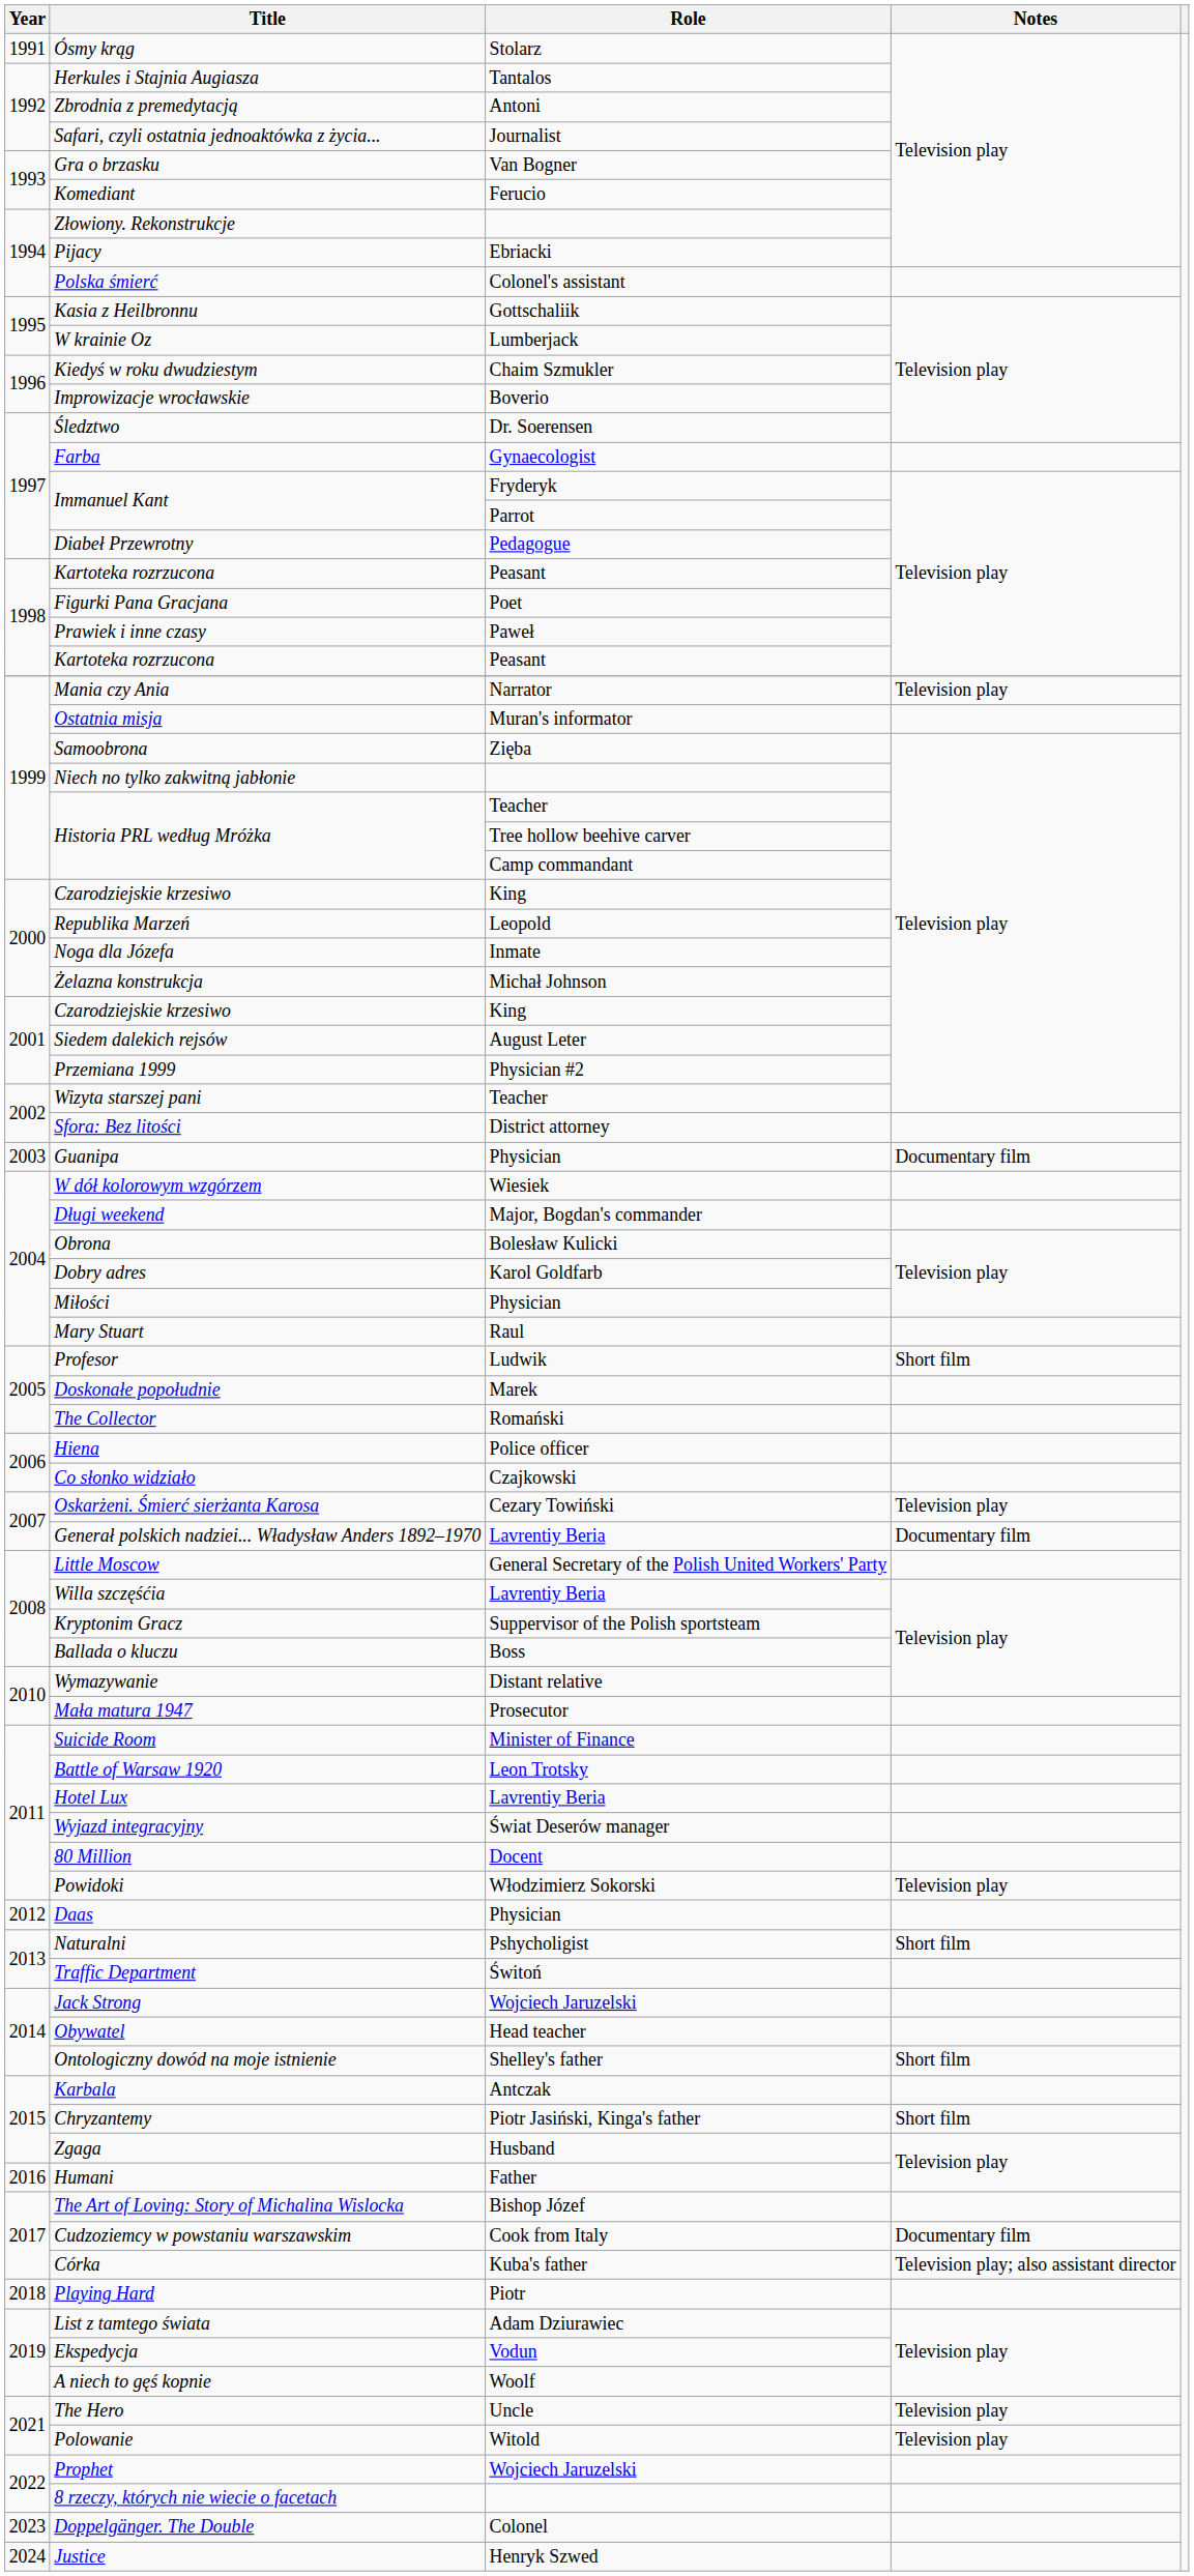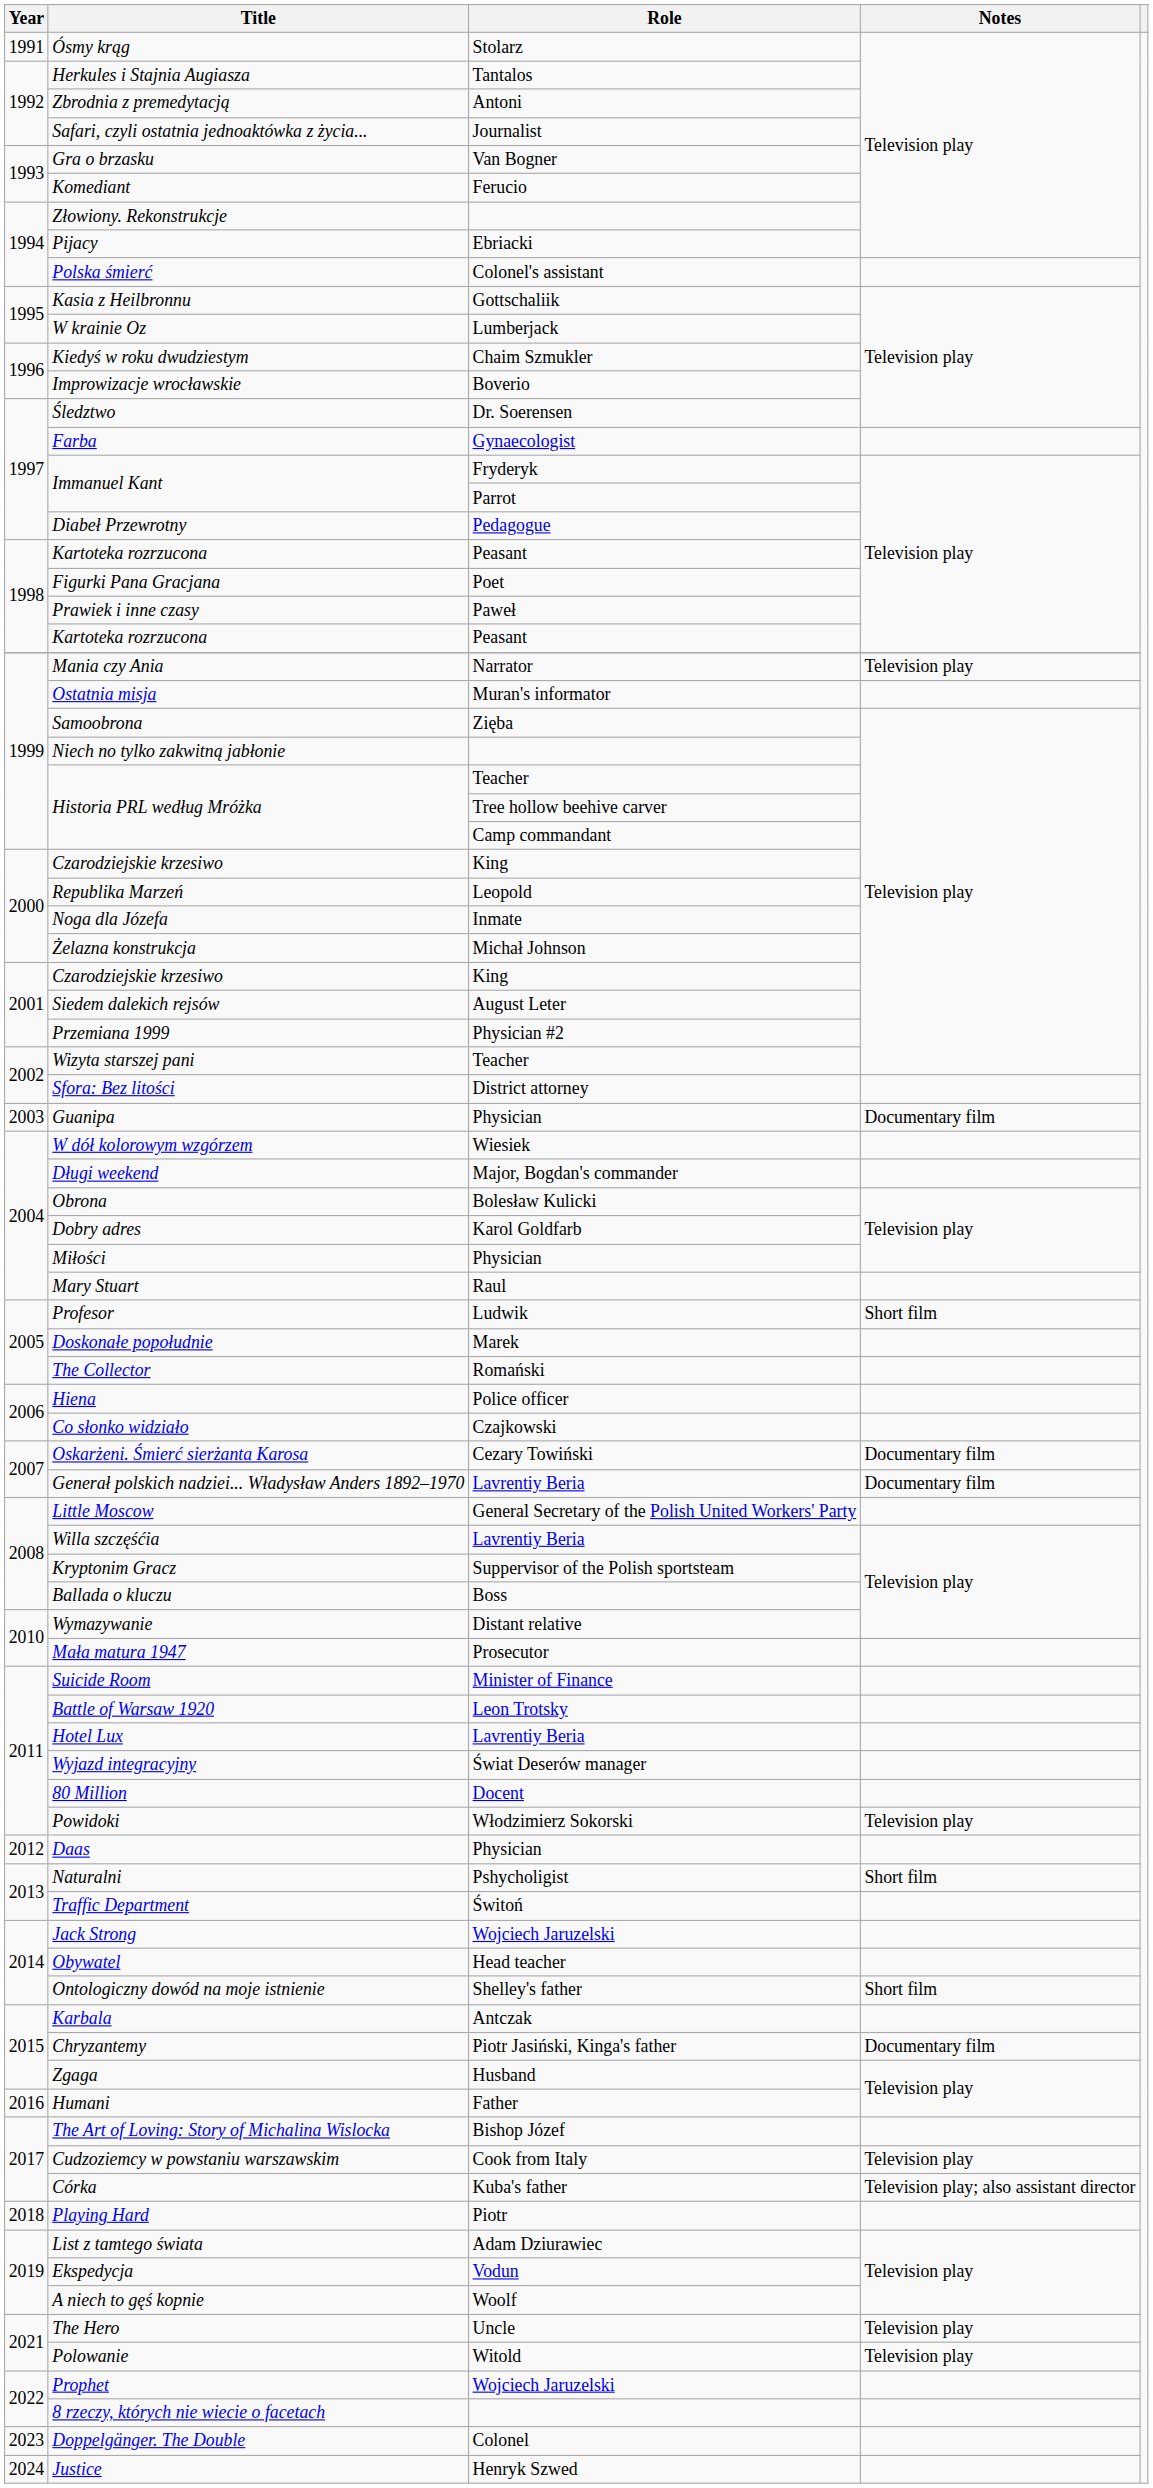Oskarżeni. Śmierć sierżanta Karosa | Notes: Television play -> Documentary film
Chryzantemy | Notes: Short film -> Documentary film
Cudzoziemcy w powstaniu warszawskim | Notes: Documentary film -> Television play
